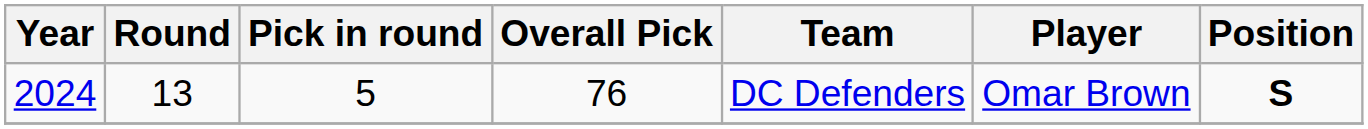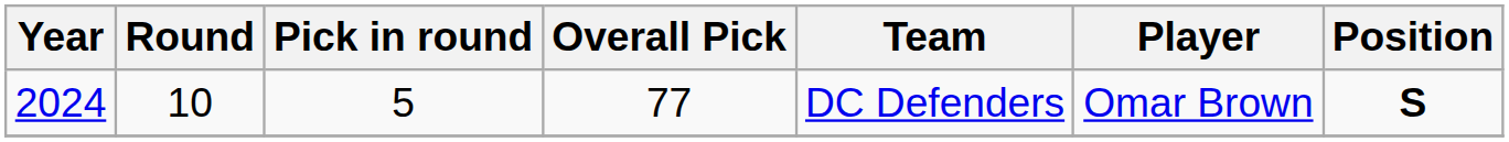2024 | Round: 13 -> 10
2024 | Overall Pick: 76 -> 77
